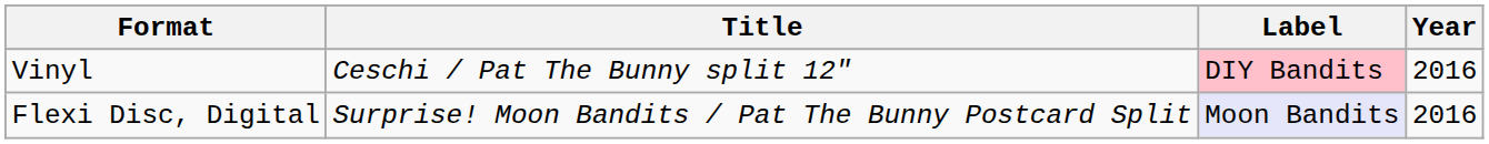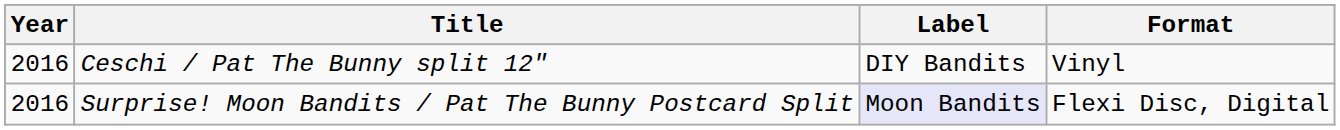columns swapped: Year <-> Format
Ceschi / Pat The Bunny split 12" | Label: pink background -> no background
